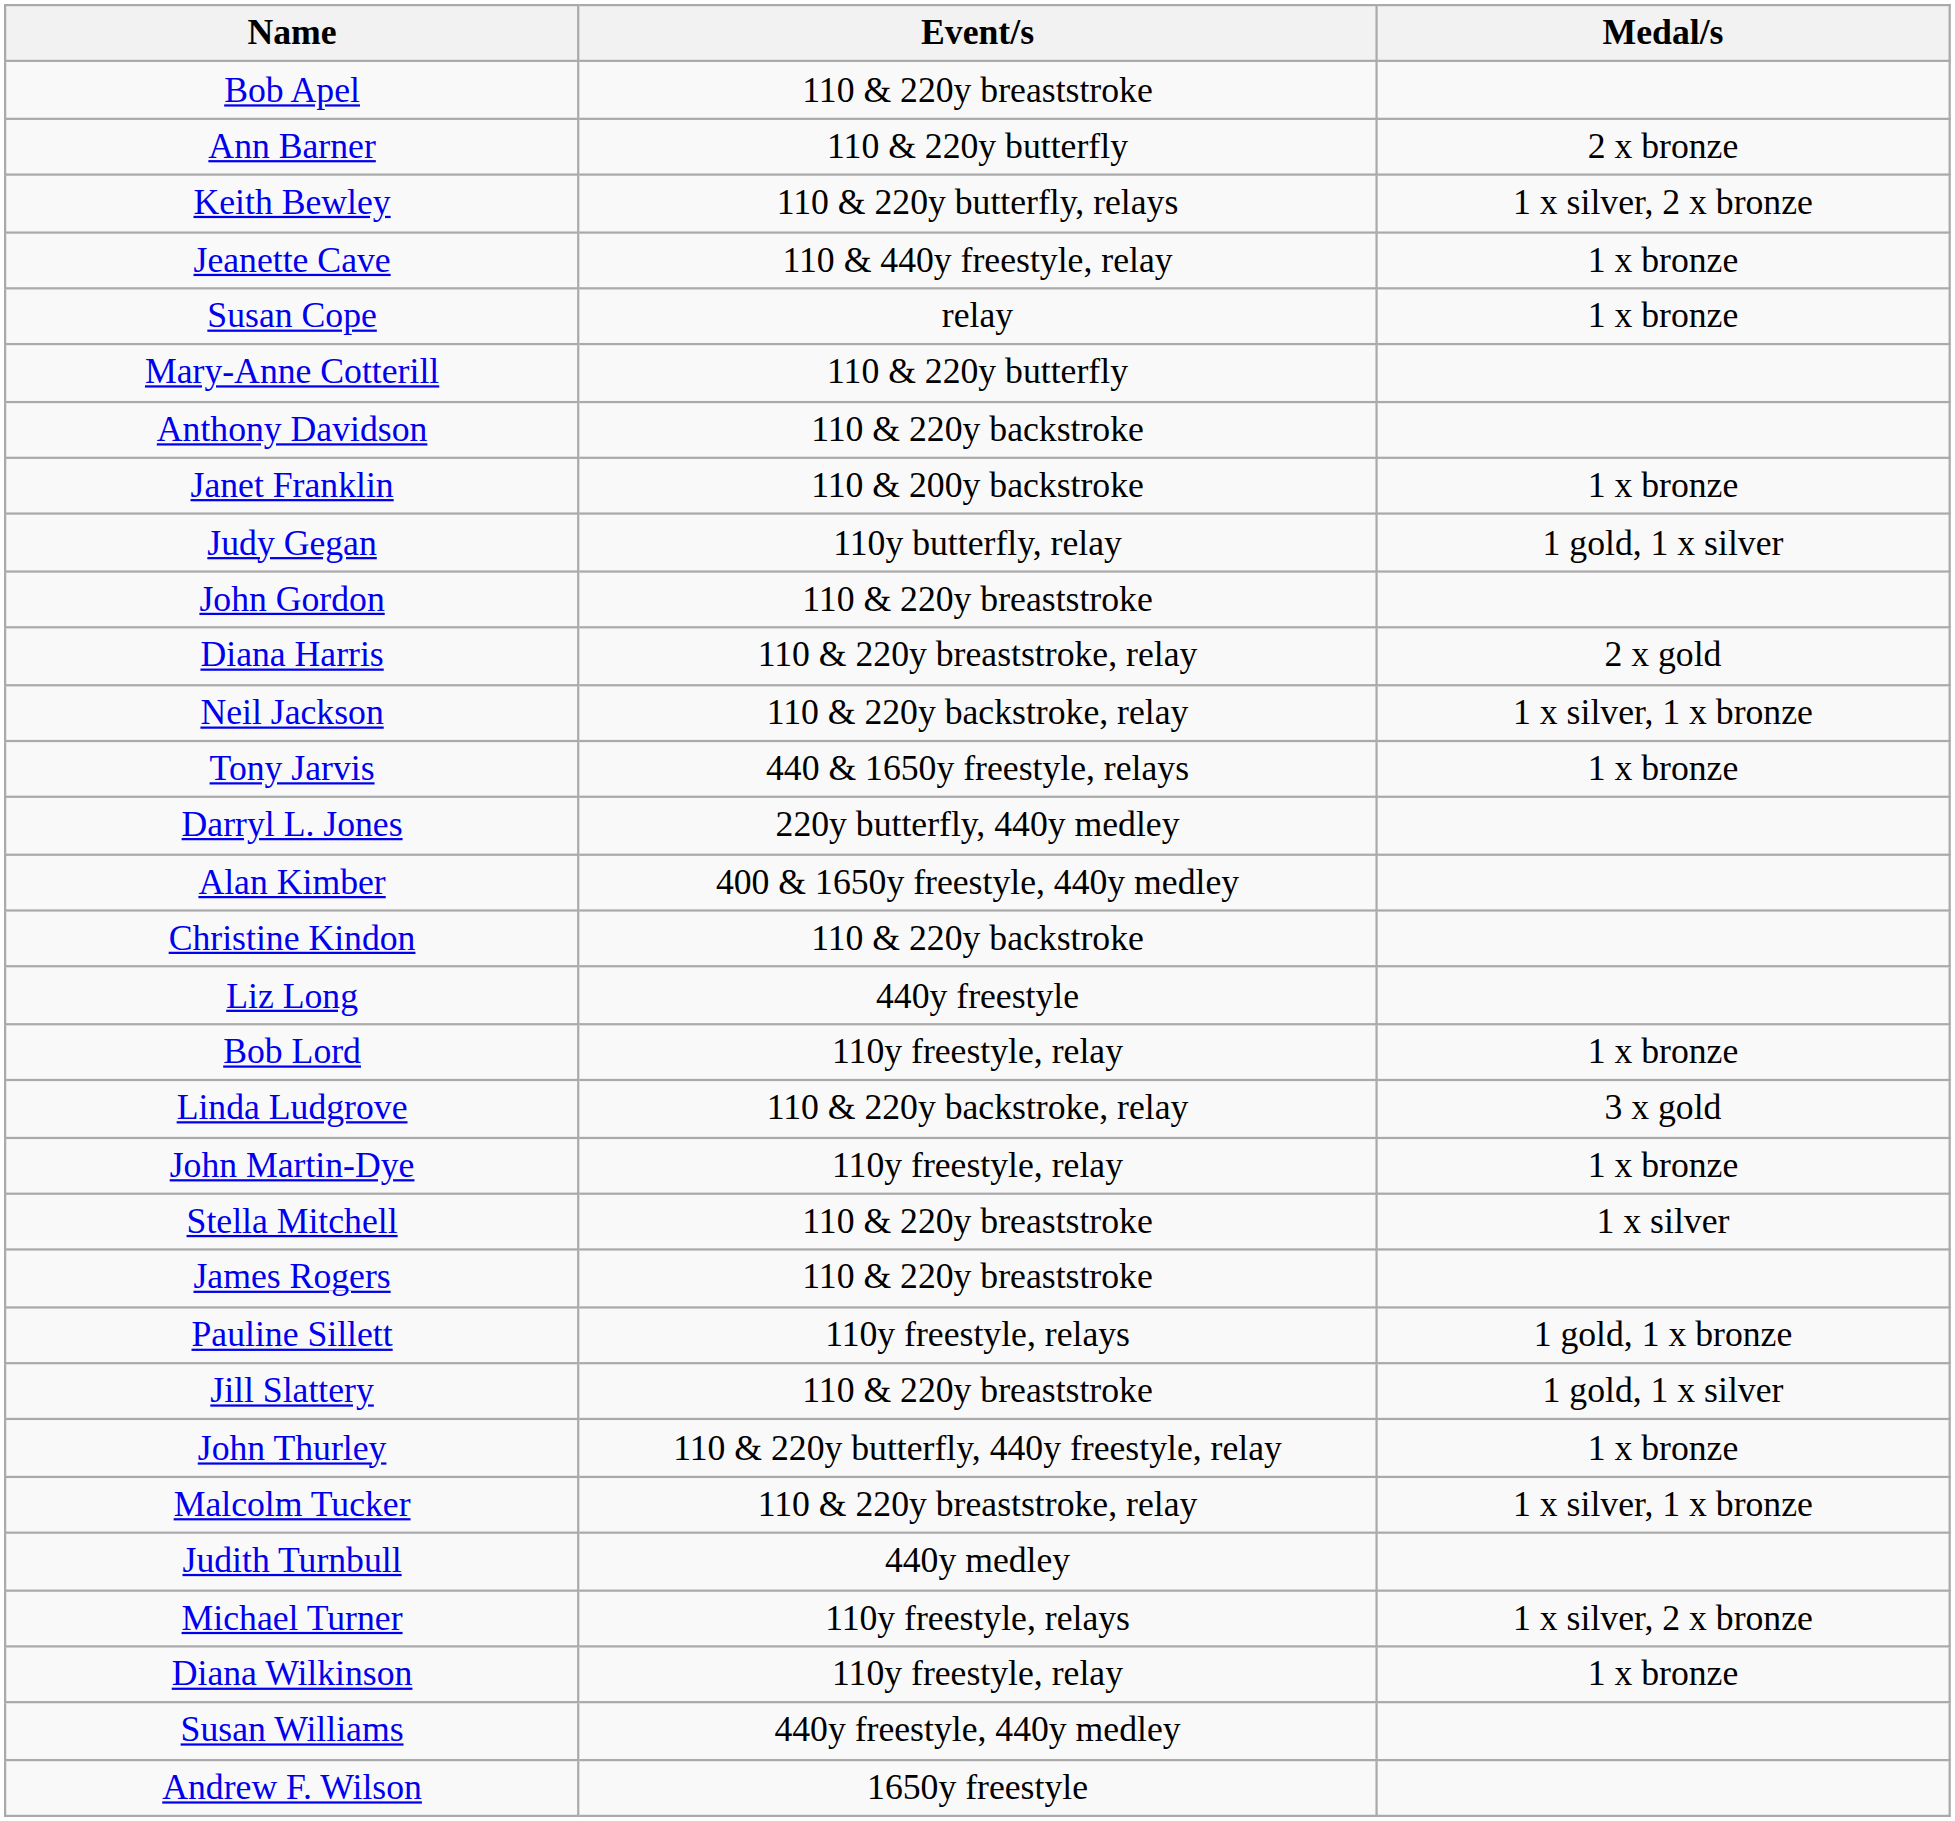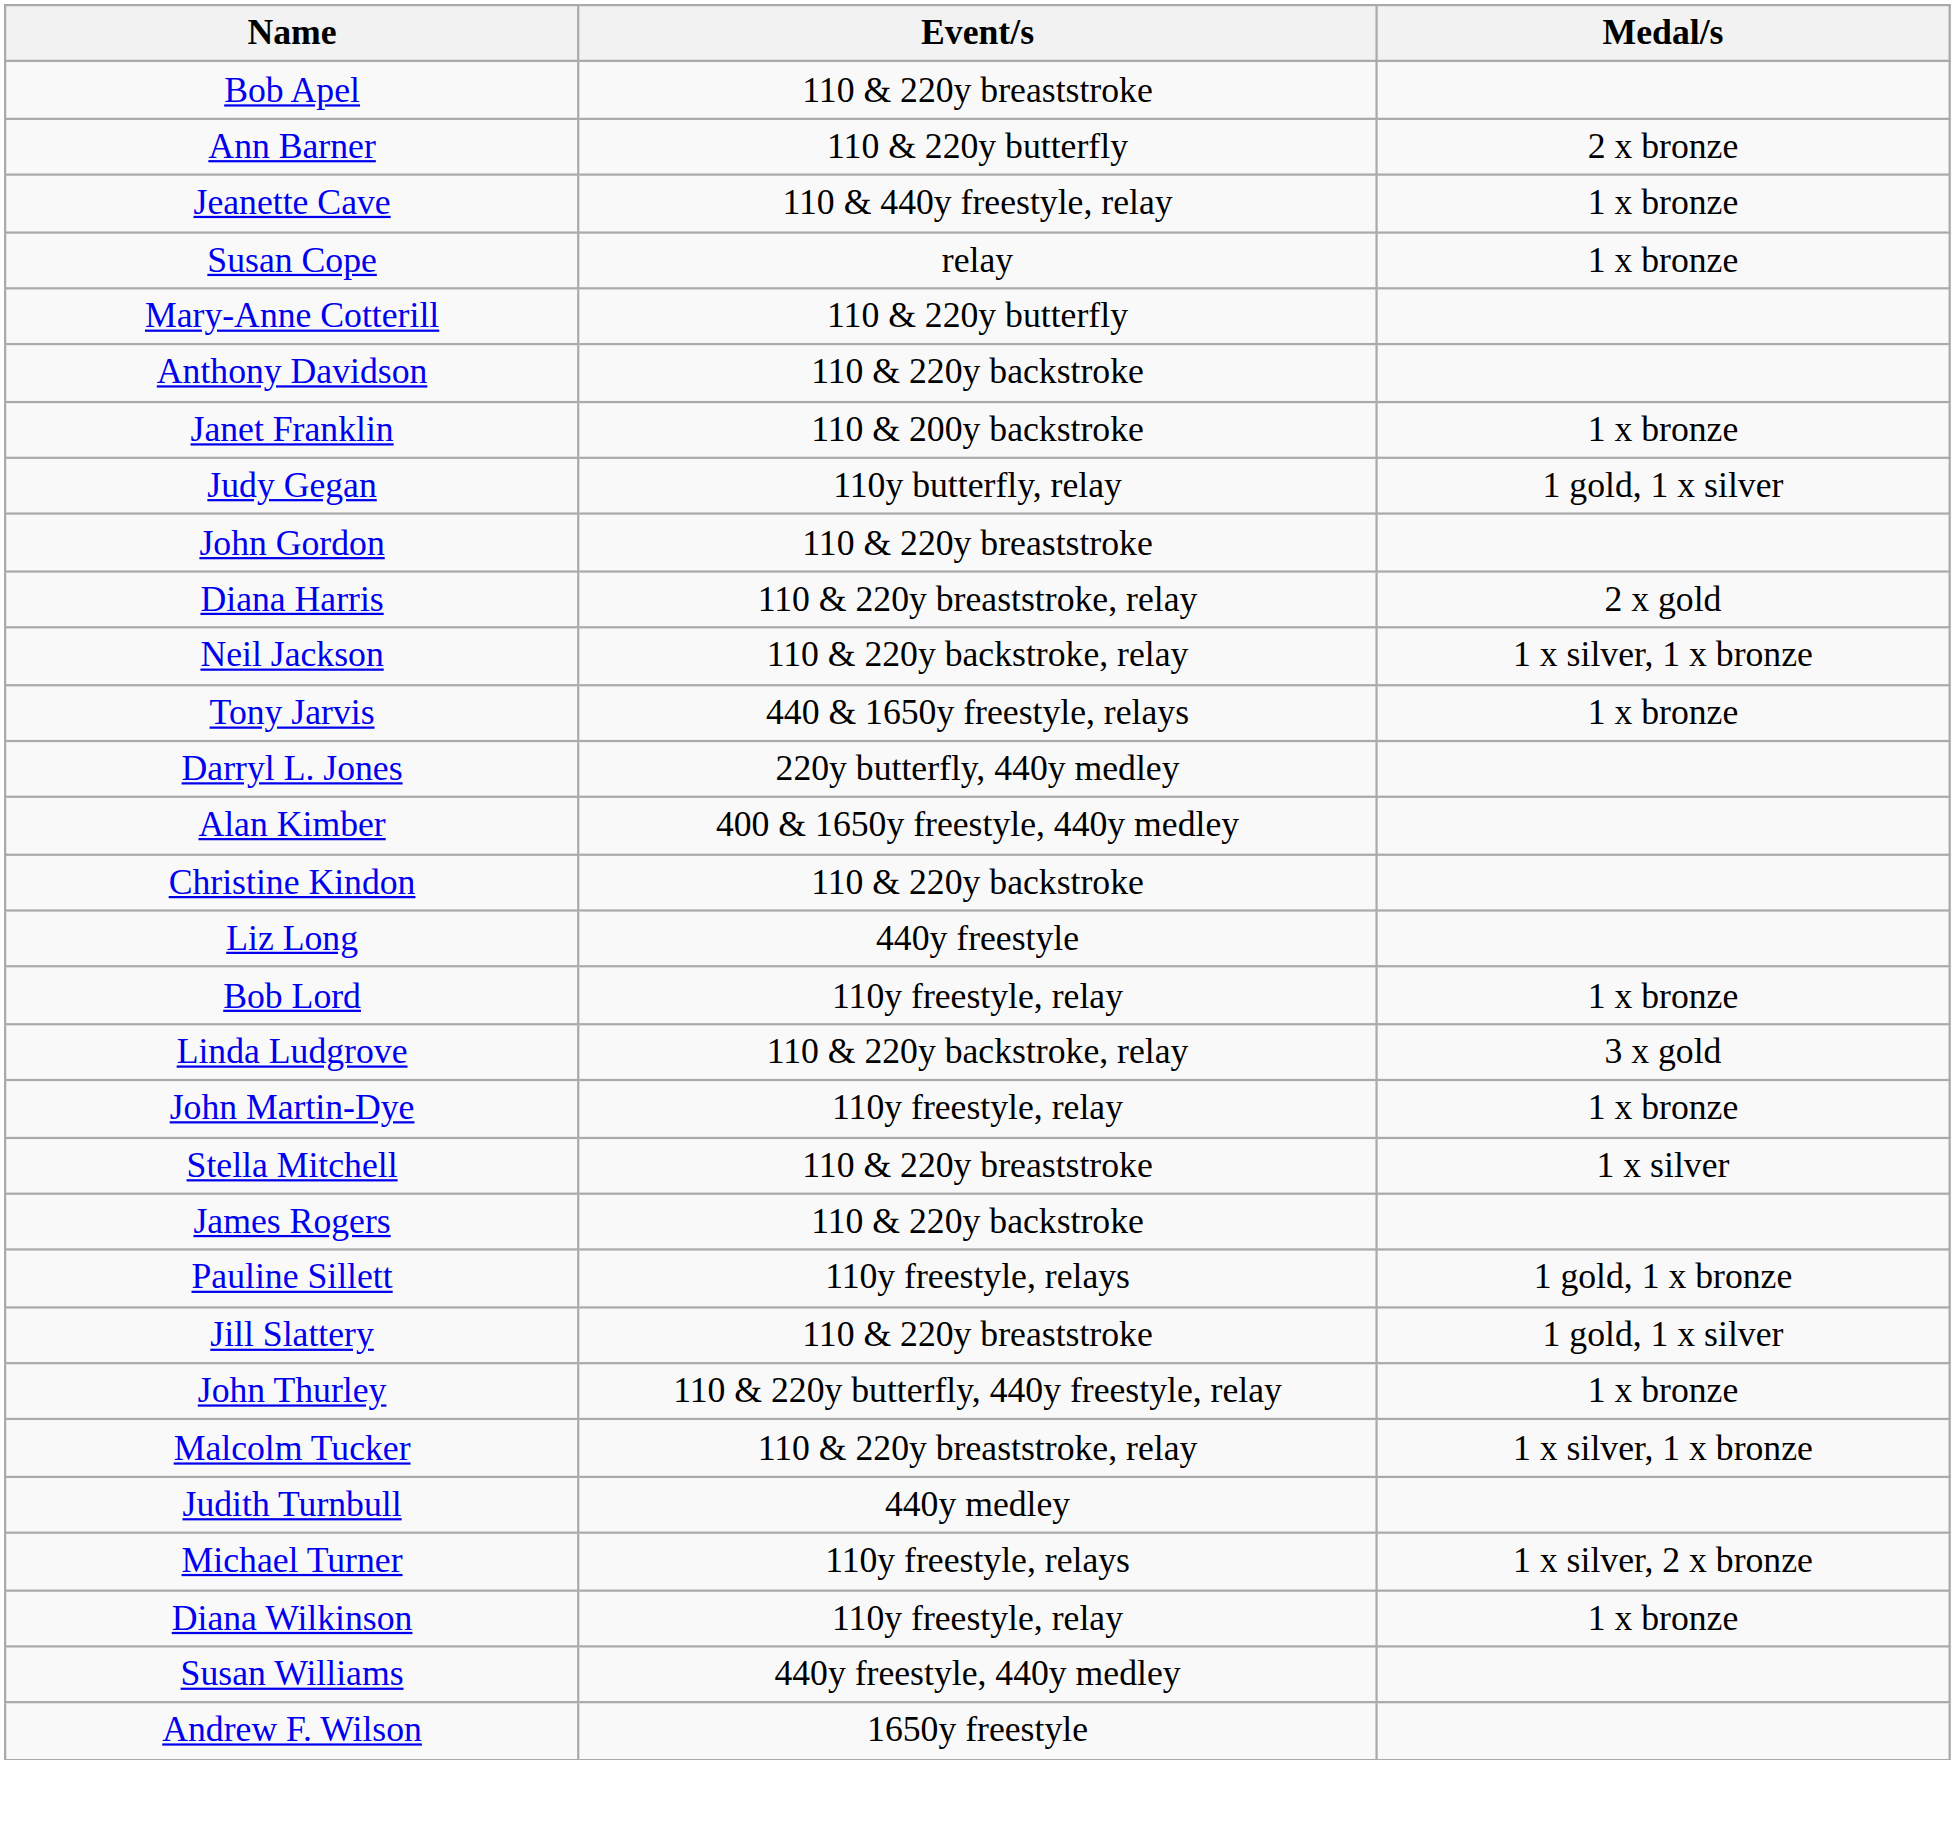- row: Keith Bewley | 110 & 220y butterfly, relays | 1 x silver, 2 x bronze
James Rogers | Event/s: 110 & 220y breaststroke -> 110 & 220y backstroke
